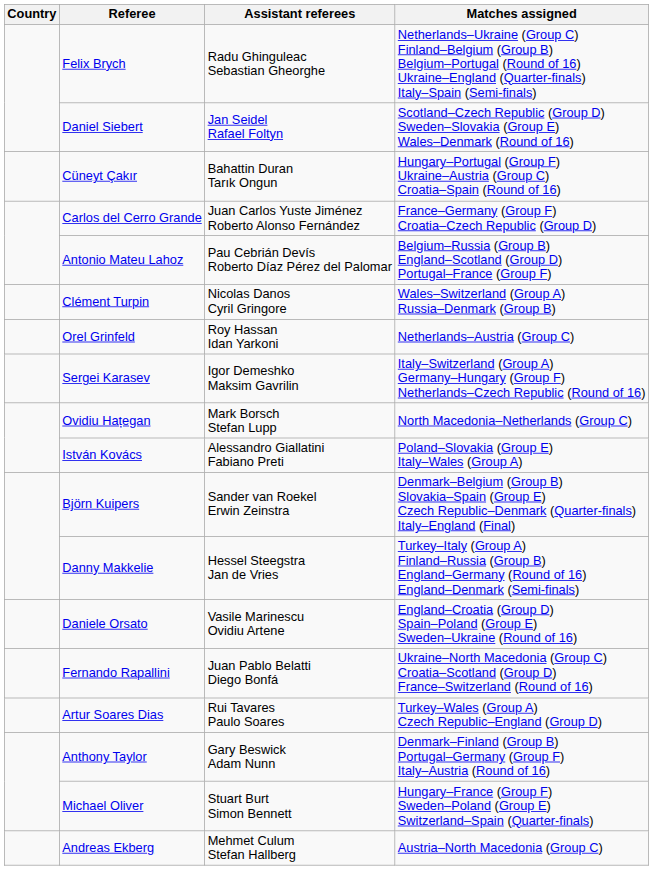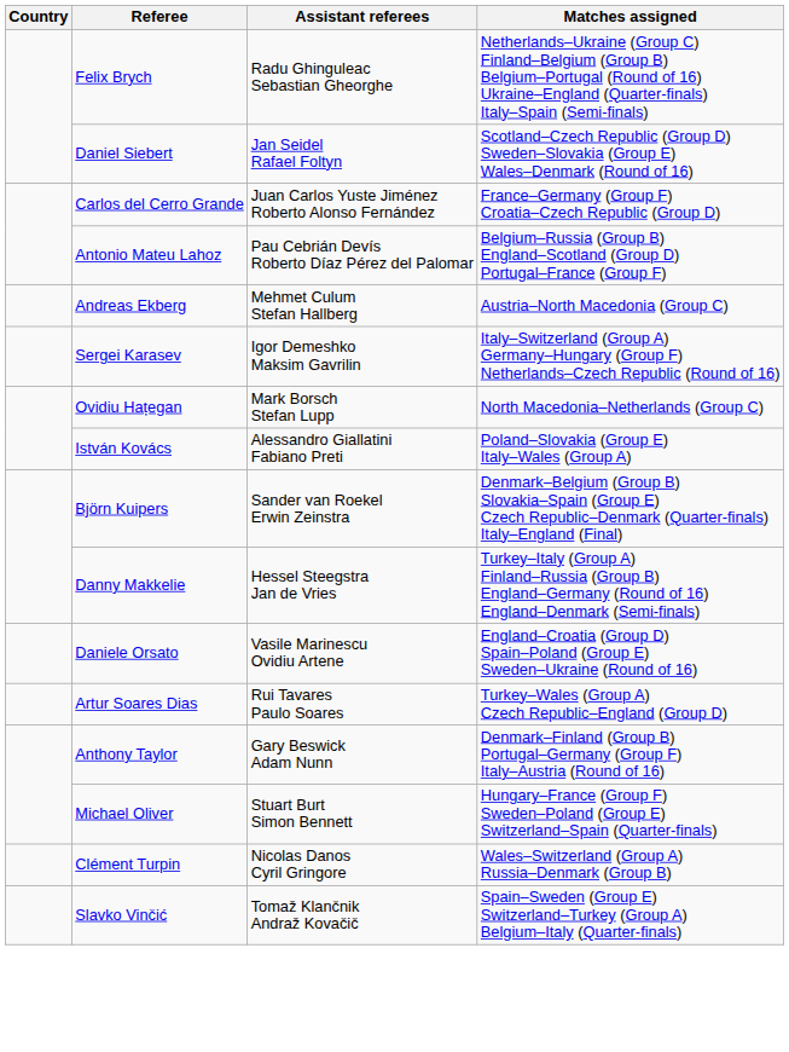- row: Cüneyt Çakır | Bahattin Duran Tarık Ongun | Hungary–Portugal (Group F) Ukraine–Austria (Group C) Croatia–Spain (Round of 16)
rows swapped: Andreas Ekberg <-> Clément Turpin
- row: Orel Grinfeld | Roy Hassan Idan Yarkoni | Netherlands–Austria (Group C)
- row: Fernando Rapallini | Juan Pablo Belatti Diego Bonfá | Ukraine–North Macedonia (Group C) Croatia–Scotland (Group D) France–Switzerland (Round of 16)
+ row: Slavko Vinčić | Tomaž Klančnik Andraž Kovačič | Spain–Sweden (Group E) Switzerland–Turkey (Group A) Belgium–Italy (Quarter-finals)
